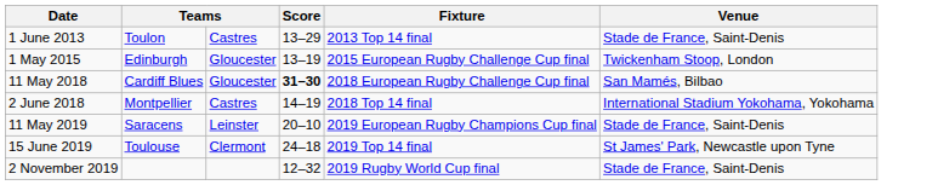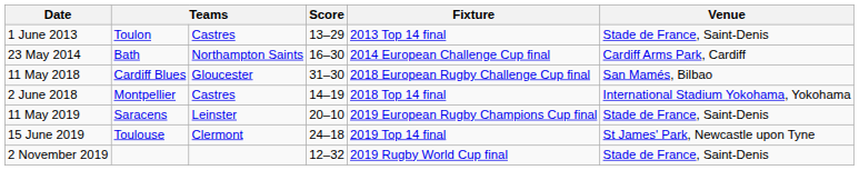+ row: 23 May 2014 | Bath | Northampton Saints | 16–30 | 2014 European Challenge Cup final | Cardiff Arms Park, Cardiff
- row: 1 May 2015 | Edinburgh | Gloucester | 13–19 | 2015 European Rugby Challenge Cup final | Twickenham Stoop, London
11 May 2018 | Score: bold -> normal
